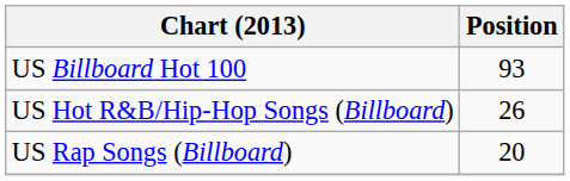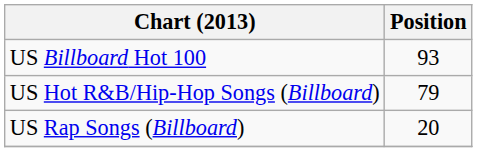US Hot R&B/Hip-Hop Songs (Billboard) | Position: 26 -> 79
